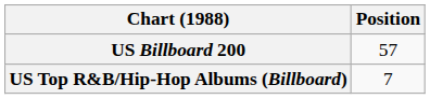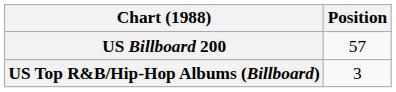US Top R&B/Hip-Hop Albums (Billboard) | Position: 7 -> 3
